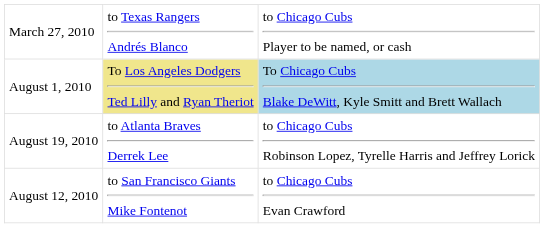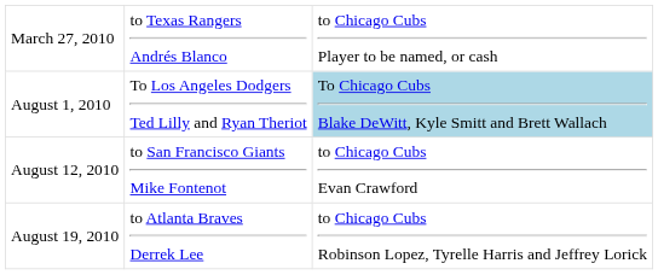August 1, 2010 | column 2: khaki background -> no background
rows swapped: August 12, 2010 <-> August 19, 2010
